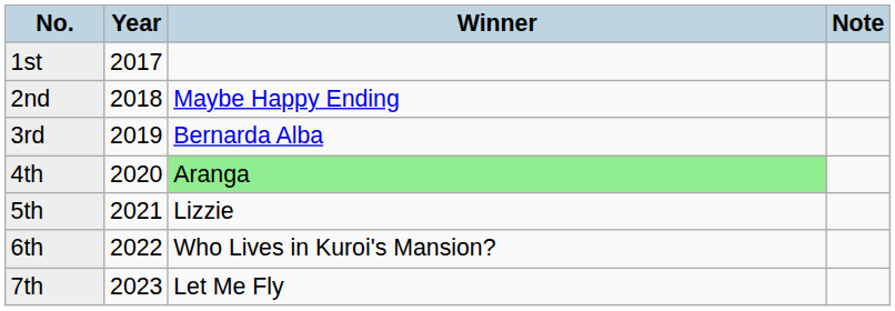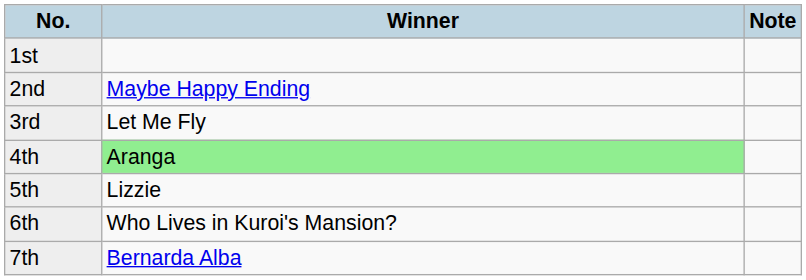- column: Year | 2017 | 2018 | 2019 | 2020 | 2021 | 2022 | 2023
3rd | Winner: Bernarda Alba -> Let Me Fly
7th | Winner: Let Me Fly -> Bernarda Alba
